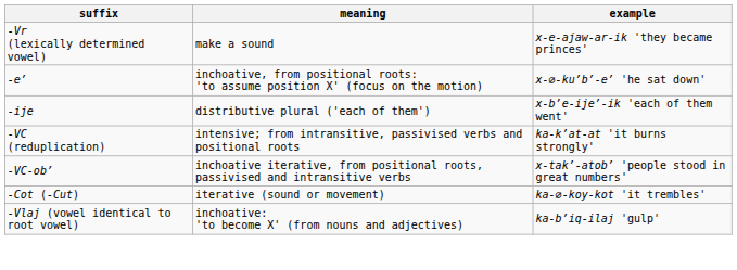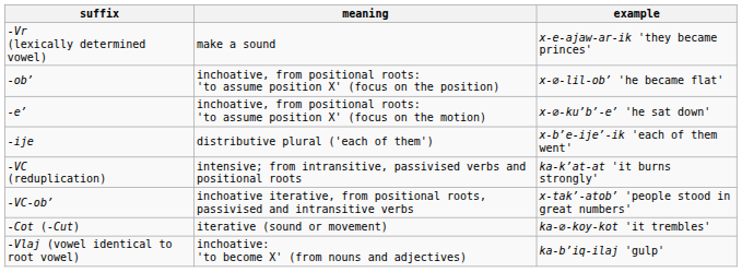+ row: -obʼ | inchoative, from positional roots: 'to assume position X' (focus on the position) | x-∅-lil-obʼ 'he became flat'
